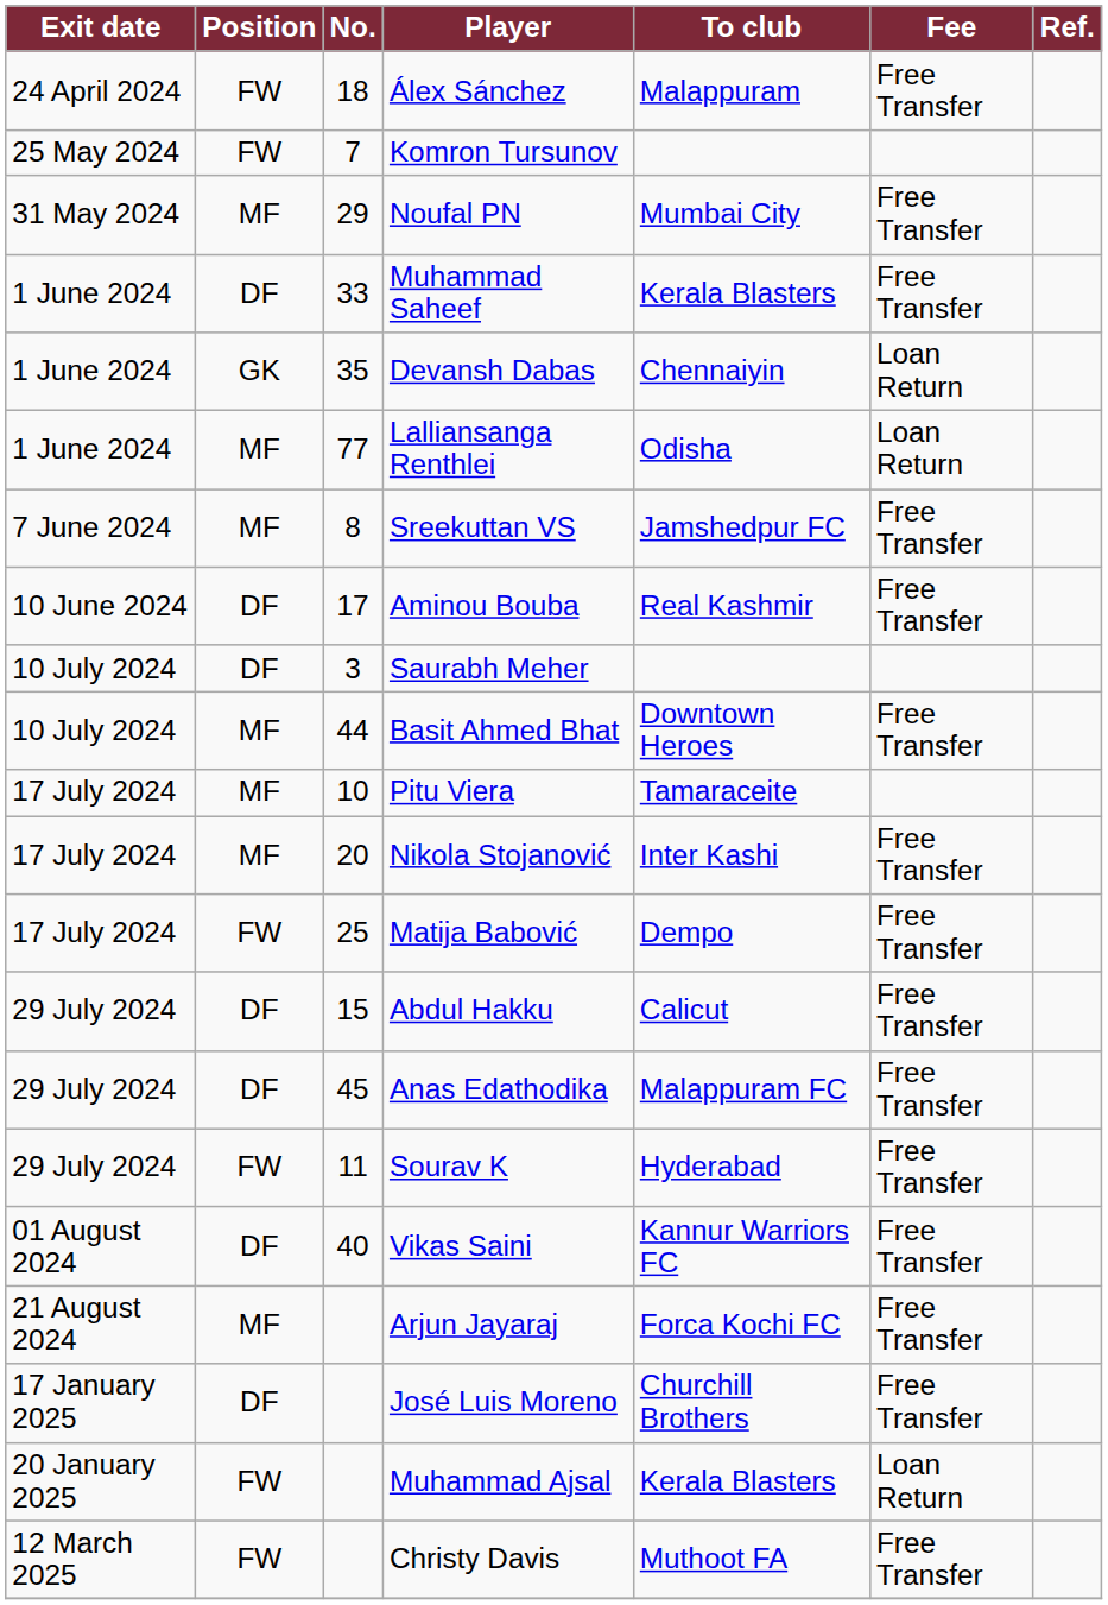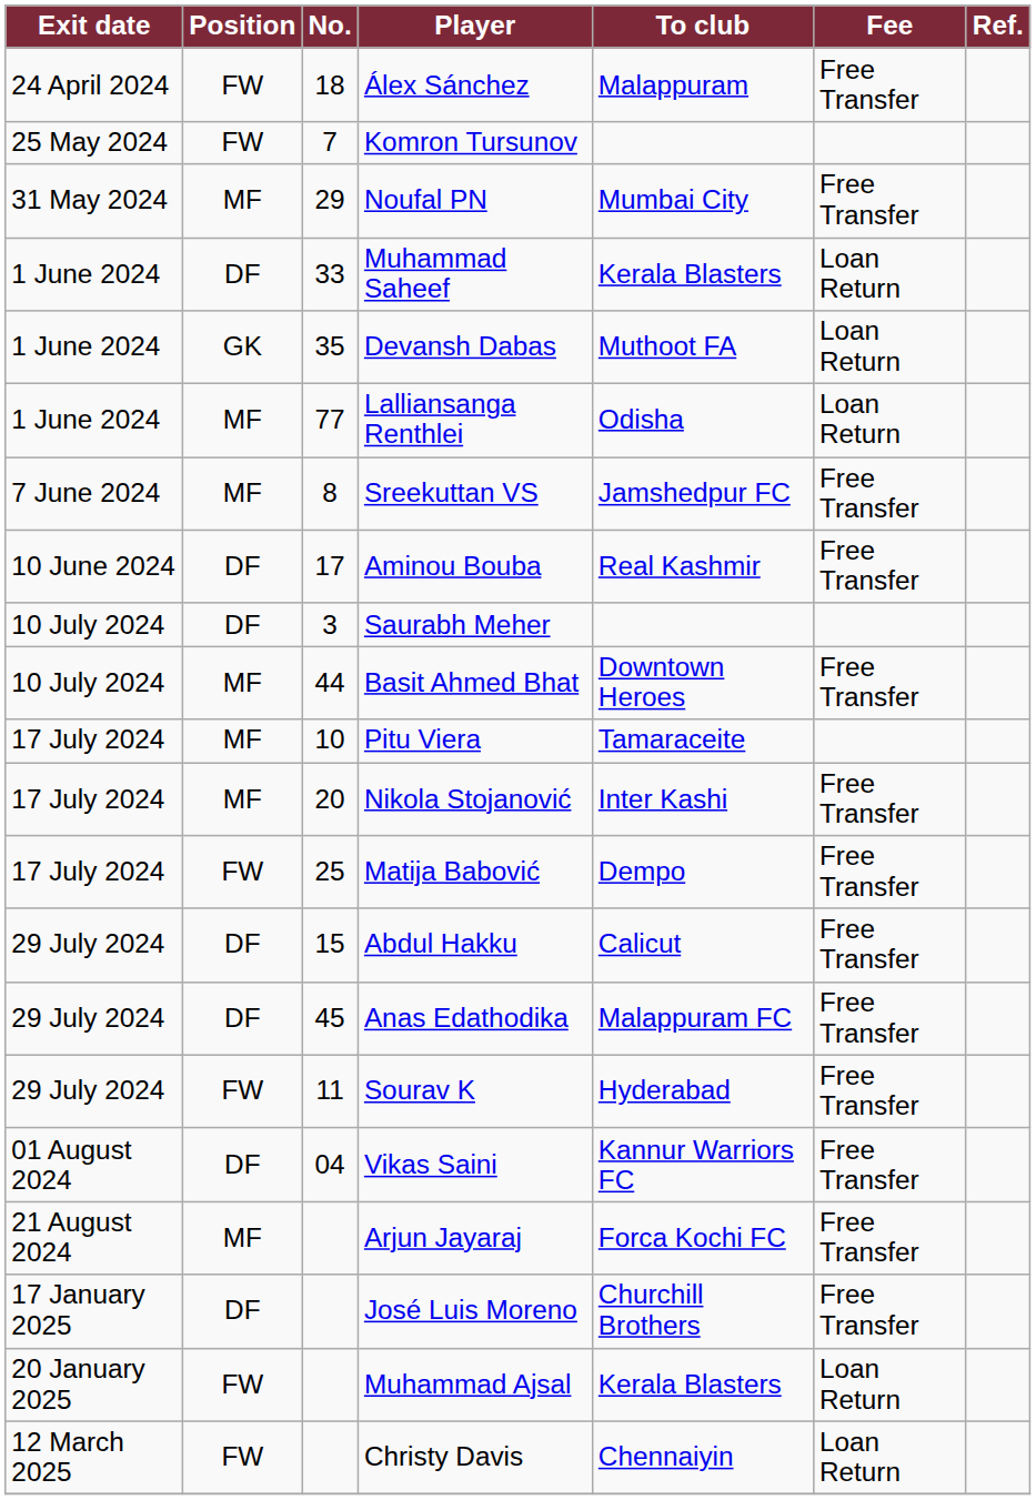Muhammad Saheef | Fee: Free Transfer -> Loan Return
Devansh Dabas | To club: Chennaiyin -> Muthoot FA
Vikas Saini | No.: 40 -> 04
Christy Davis | To club: Muthoot FA -> Chennaiyin
Christy Davis | Fee: Free Transfer -> Loan Return
